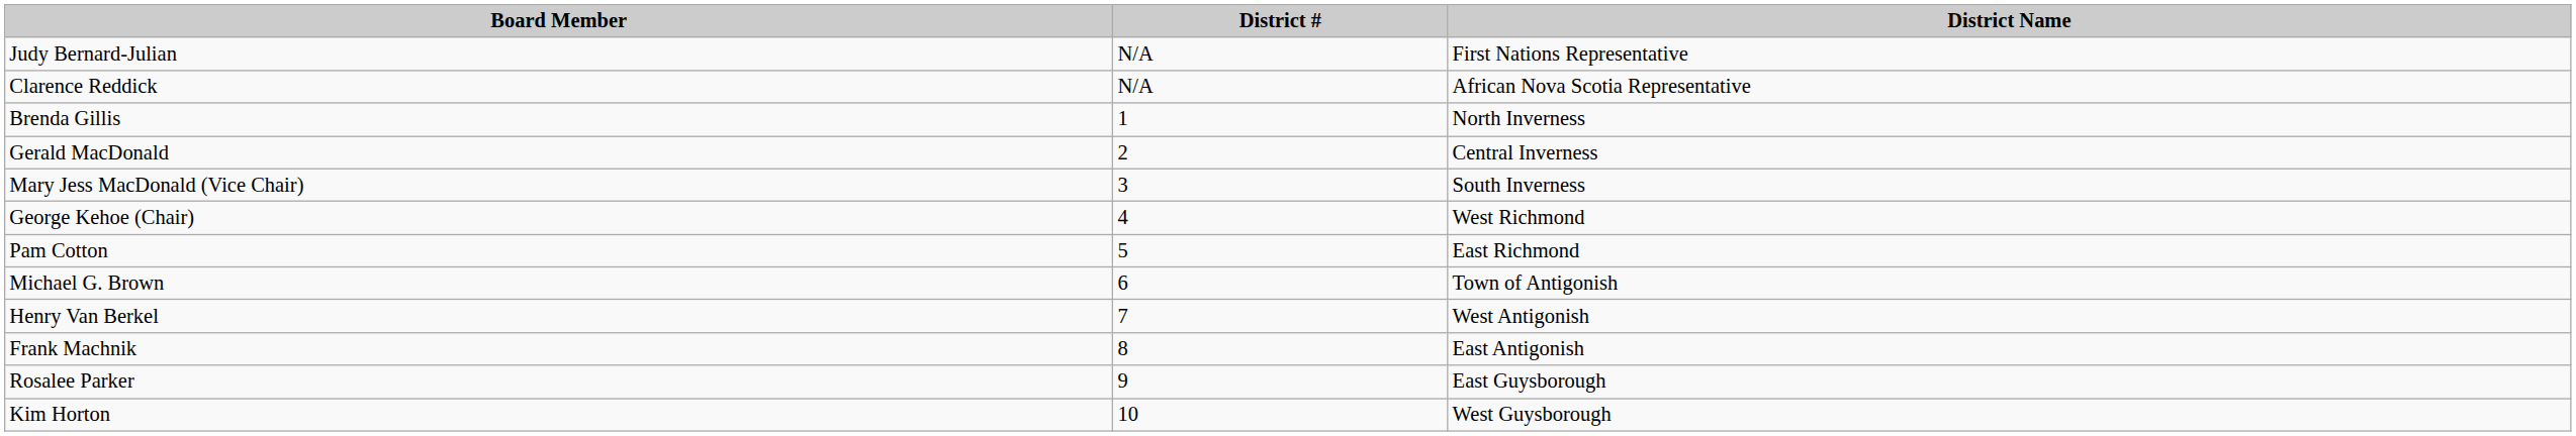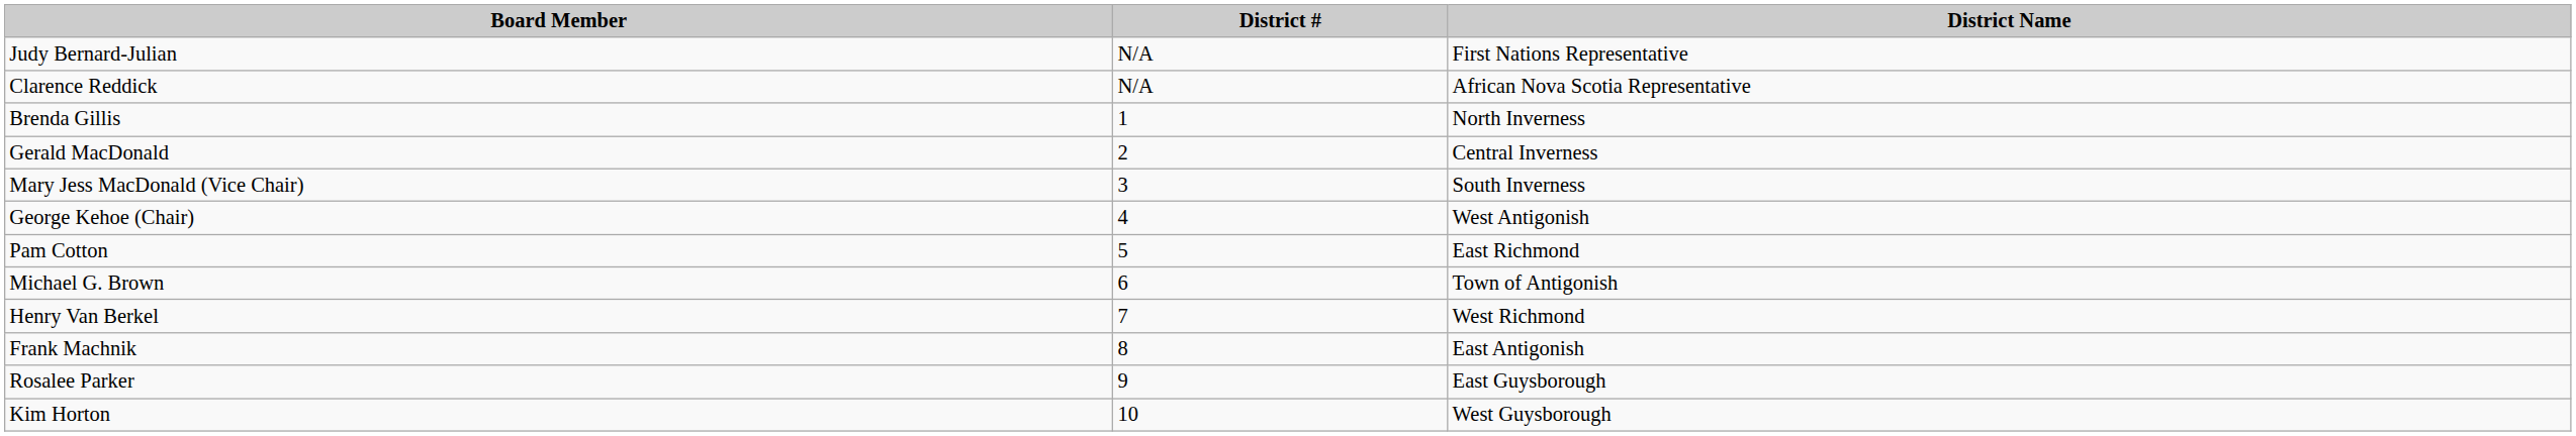George Kehoe (Chair) | District Name: West Richmond -> West Antigonish
Henry Van Berkel | District Name: West Antigonish -> West Richmond
